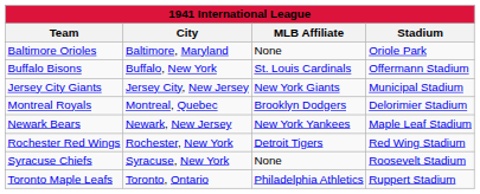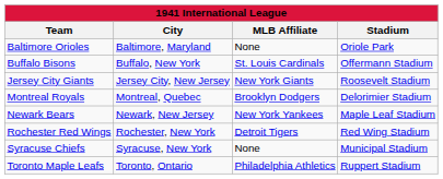Jersey City Giants | Stadium: Municipal Stadium -> Roosevelt Stadium
Syracuse Chiefs | Stadium: Roosevelt Stadium -> Municipal Stadium
